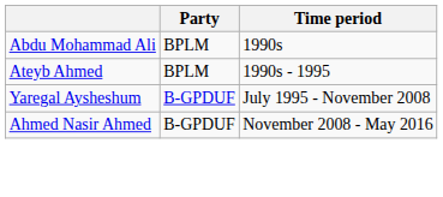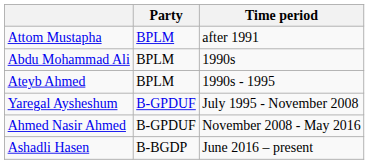+ row: Attom Mustapha | BPLM | after 1991
+ row: Ashadli Hasen | B-BGDP | June 2016 – present
